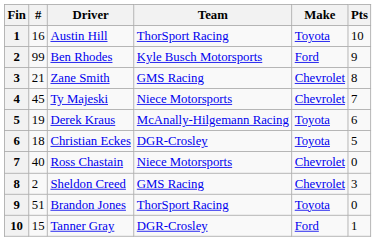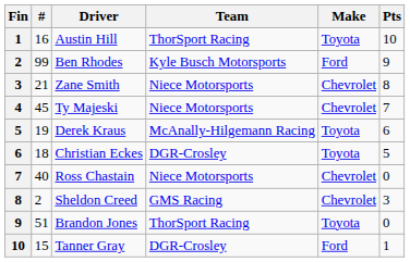Zane Smith | Team: GMS Racing -> Niece Motorsports
